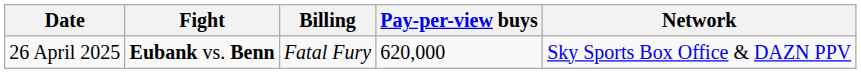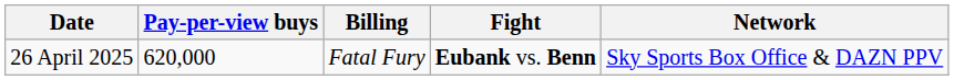columns swapped: Fight <-> Pay-per-view buys
